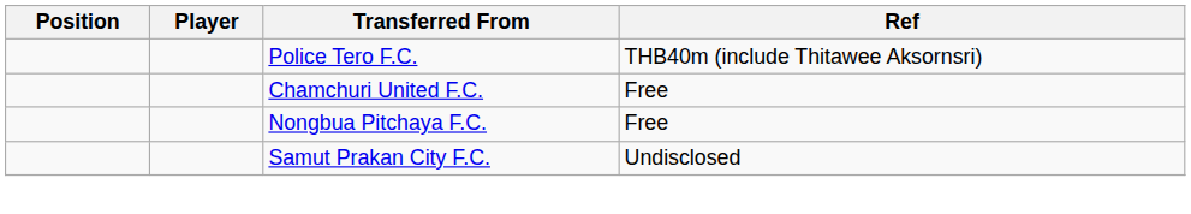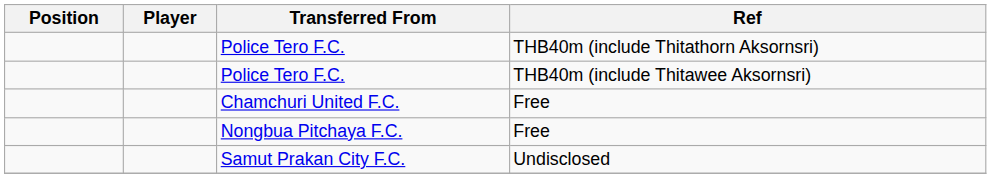+ row: Police Tero F.C. | THB40m (include Thitathorn Aksornsri)
